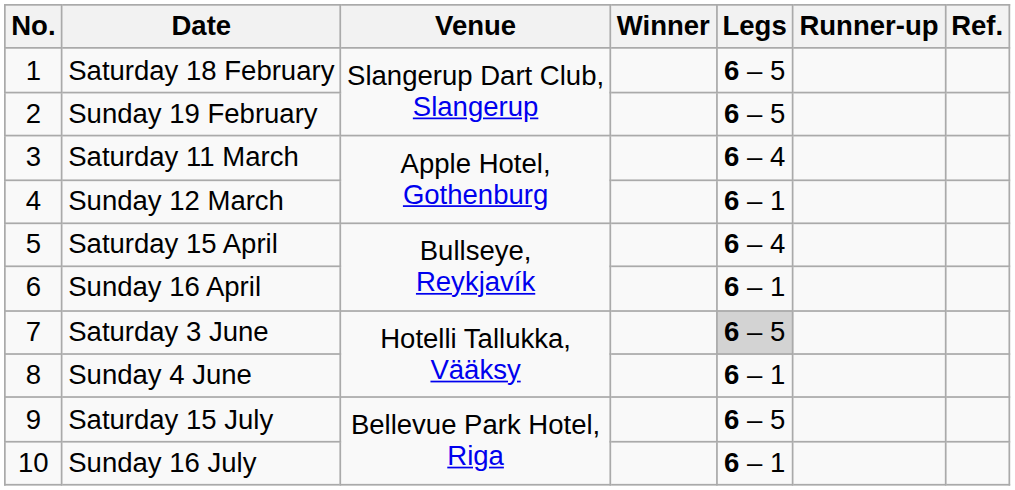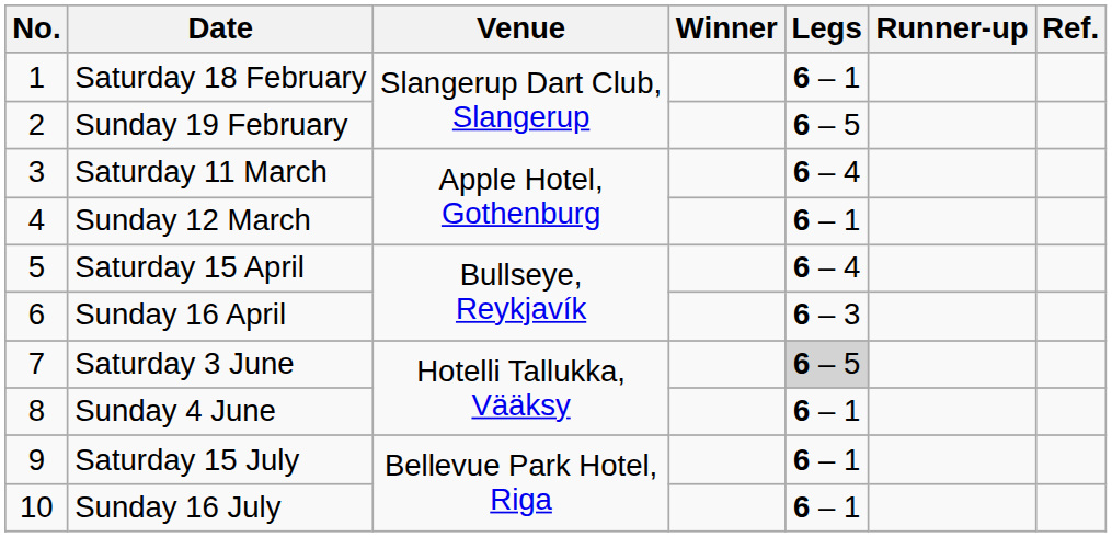Saturday 18 February | Legs: 6 – 5 -> 6 – 1
Sunday 16 April | Legs: 6 – 1 -> 6 – 3
Saturday 15 July | Legs: 6 – 5 -> 6 – 1
